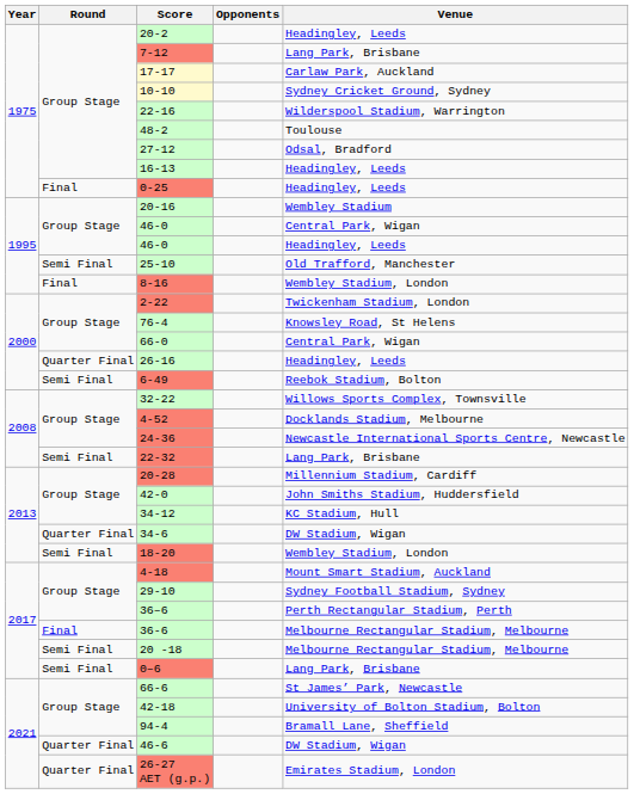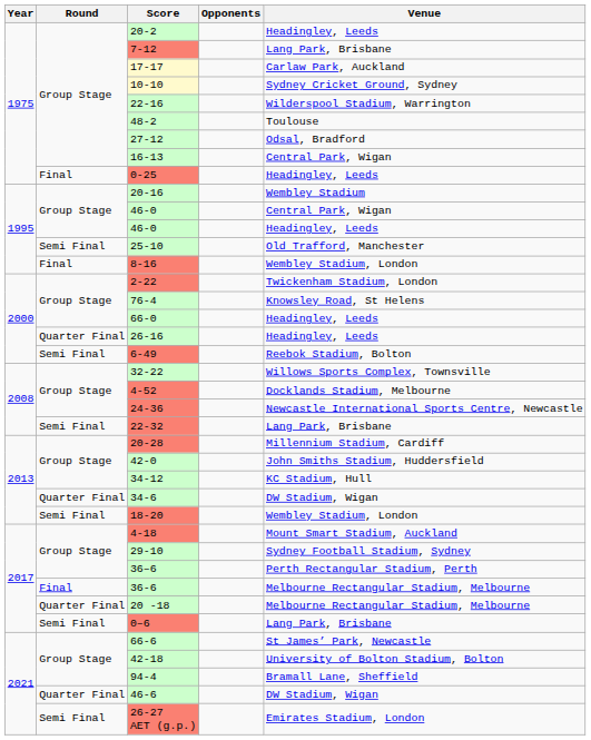16-13 | Venue: Headingley, Leeds -> Central Park, Wigan
66-0 | Venue: Central Park, Wigan -> Headingley, Leeds
20 -18 | Round: Semi Final -> Quarter Final
26-27 AET (g.p.) | Round: Quarter Final -> Semi Final
